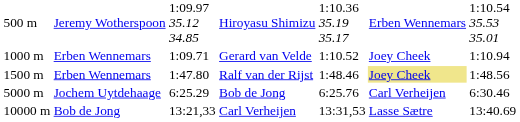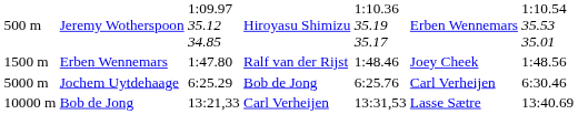- row: 1000 m | Erben Wennemars | 1:09.71 | Gerard van Velde | 1:10.52 | Joey Cheek | 1:10.94
Ralf van der Rijst | column 6: khaki background -> no background
